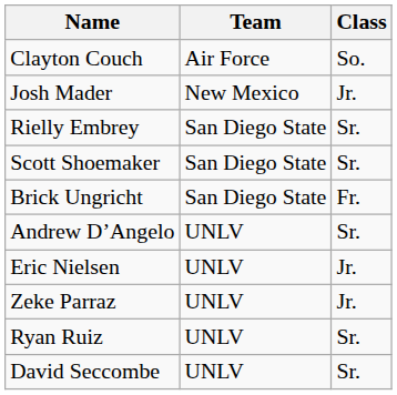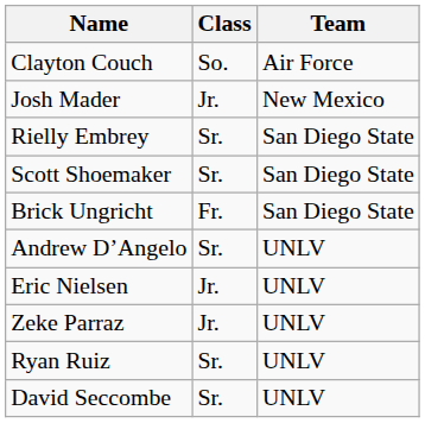columns swapped: Class <-> Team
